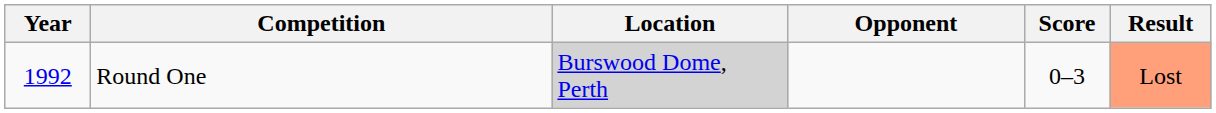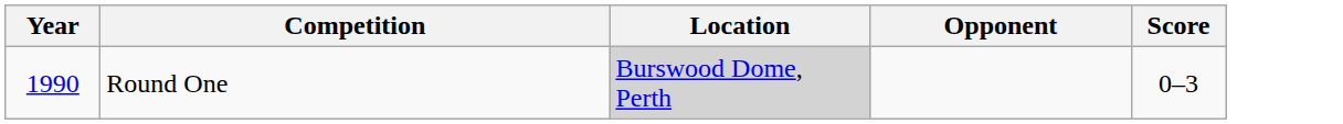- column: Result | Lost
Round One | Year: 1992 -> 1990
